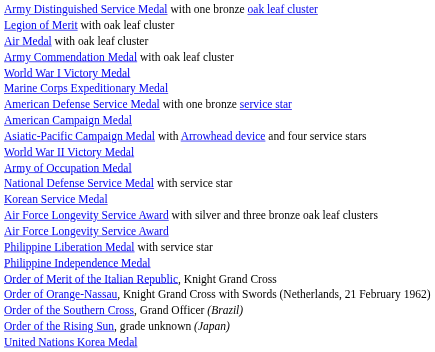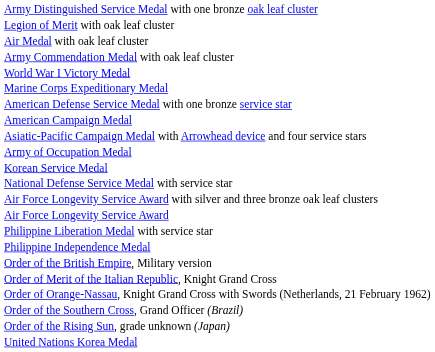- row: World War II Victory Medal
rows swapped: National Defense Service Medal with service star <-> Korean Service Medal
+ row: Order of the British Empire, Military version
